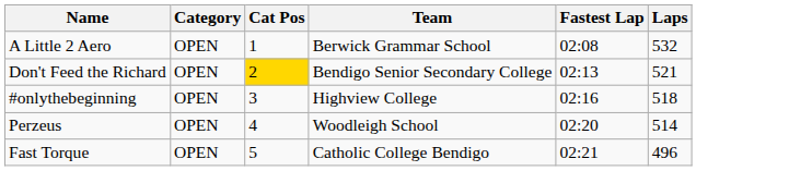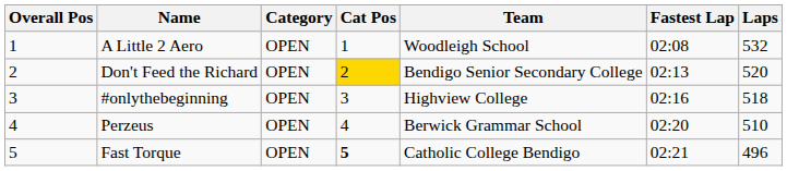+ column: Overall Pos | 1 | 2 | 3 | 4 | 5
A Little 2 Aero | Team: Berwick Grammar School -> Woodleigh School
Don't Feed the Richard | Laps: 521 -> 520
Perzeus | Team: Woodleigh School -> Berwick Grammar School
Perzeus | Laps: 514 -> 510
Fast Torque | Cat Pos: normal -> bold
